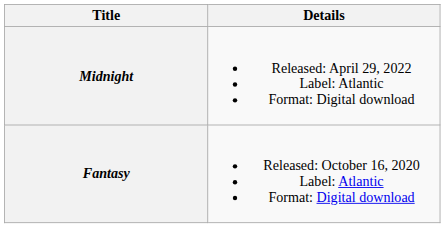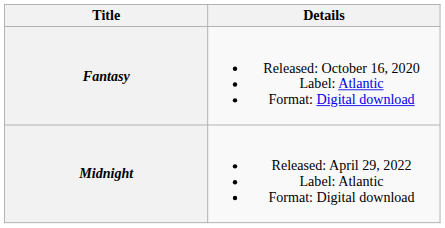rows swapped: Fantasy <-> Midnight
